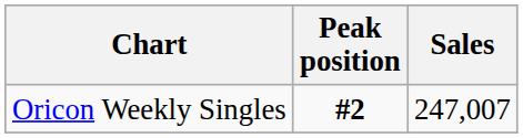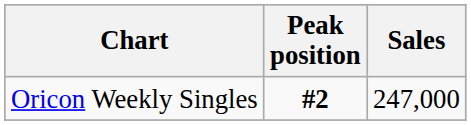Oricon Weekly Singles | Sales: 247,007 -> 247,000
